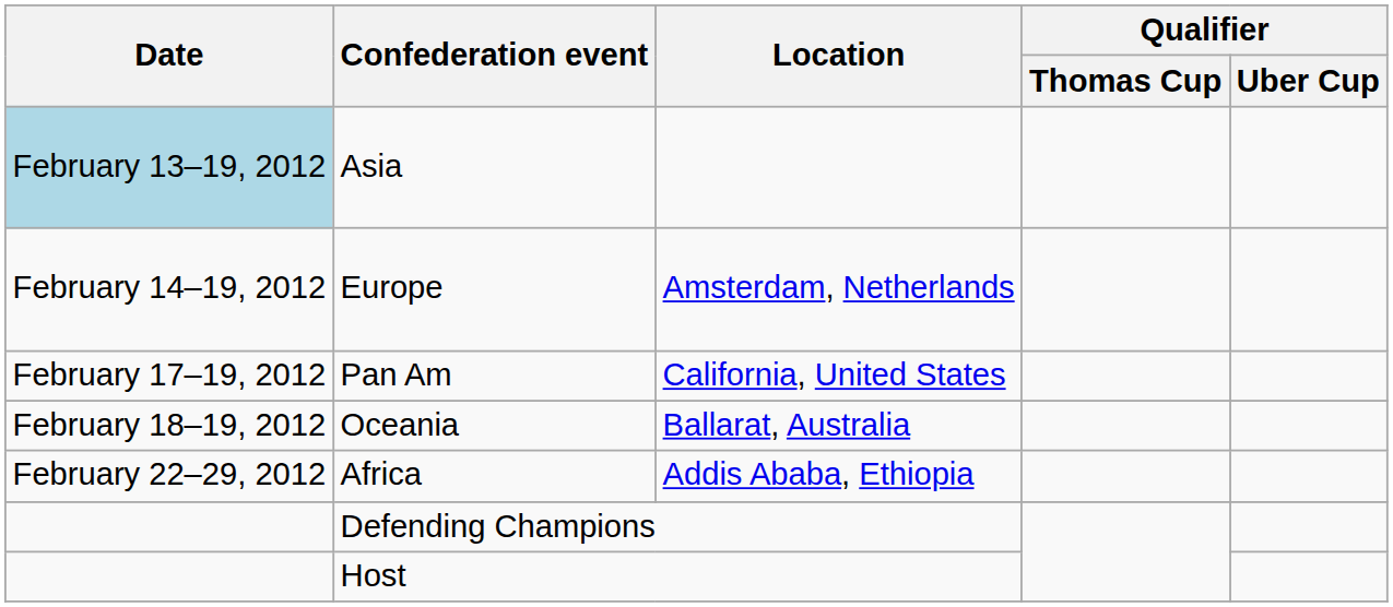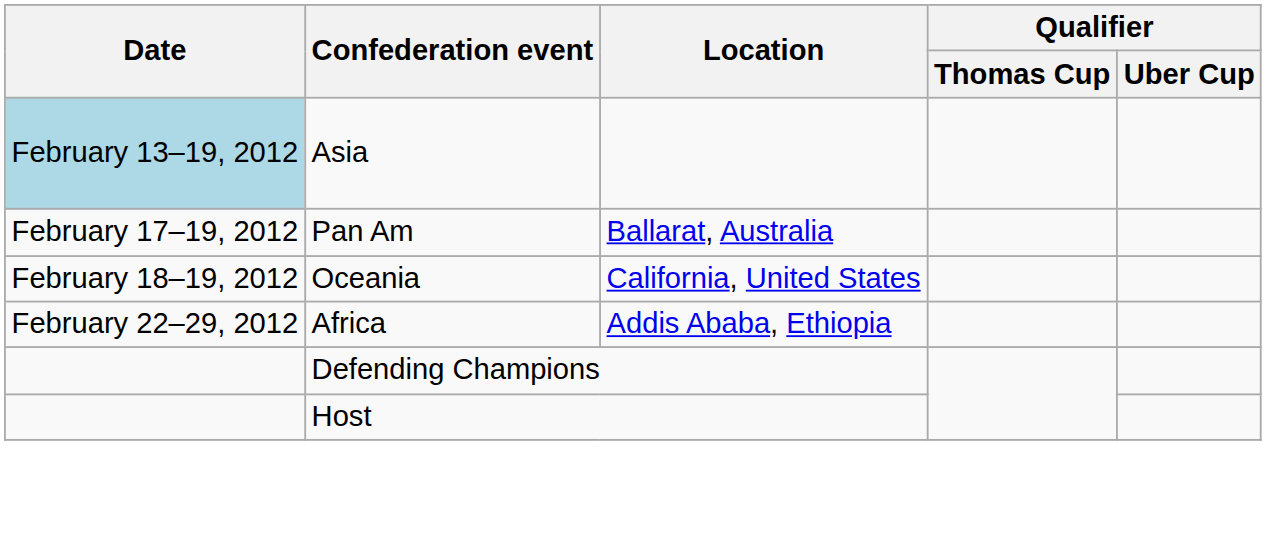- row: February 14–19, 2012 | Europe | Amsterdam, Netherlands
Pan Am | Location: California, United States -> Ballarat, Australia
Oceania | Location: Ballarat, Australia -> California, United States
